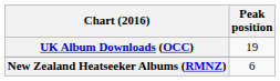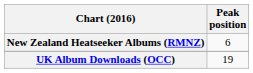rows swapped: New Zealand Heatseeker Albums (RMNZ) <-> UK Album Downloads (OCC)
